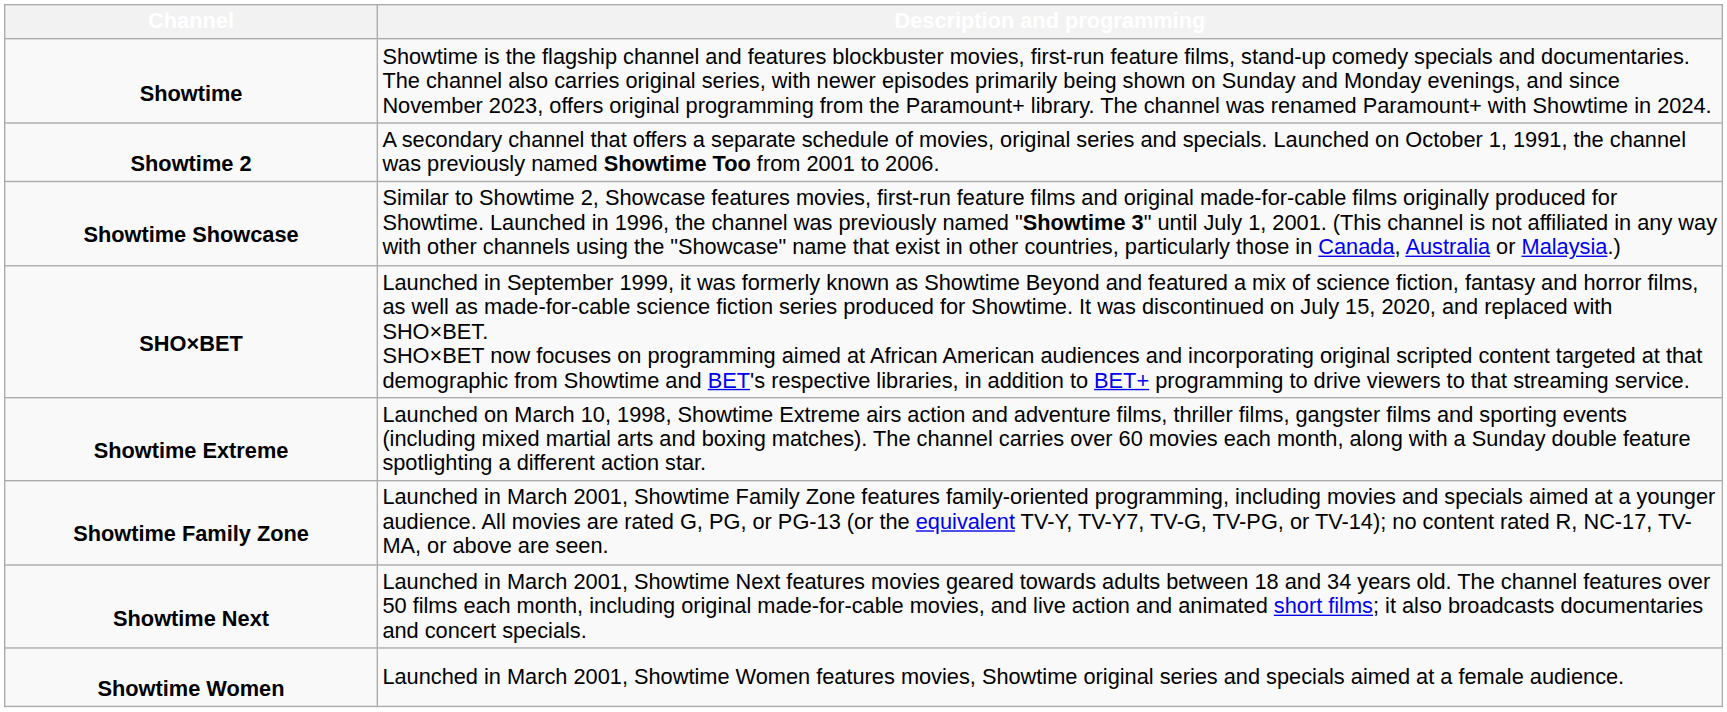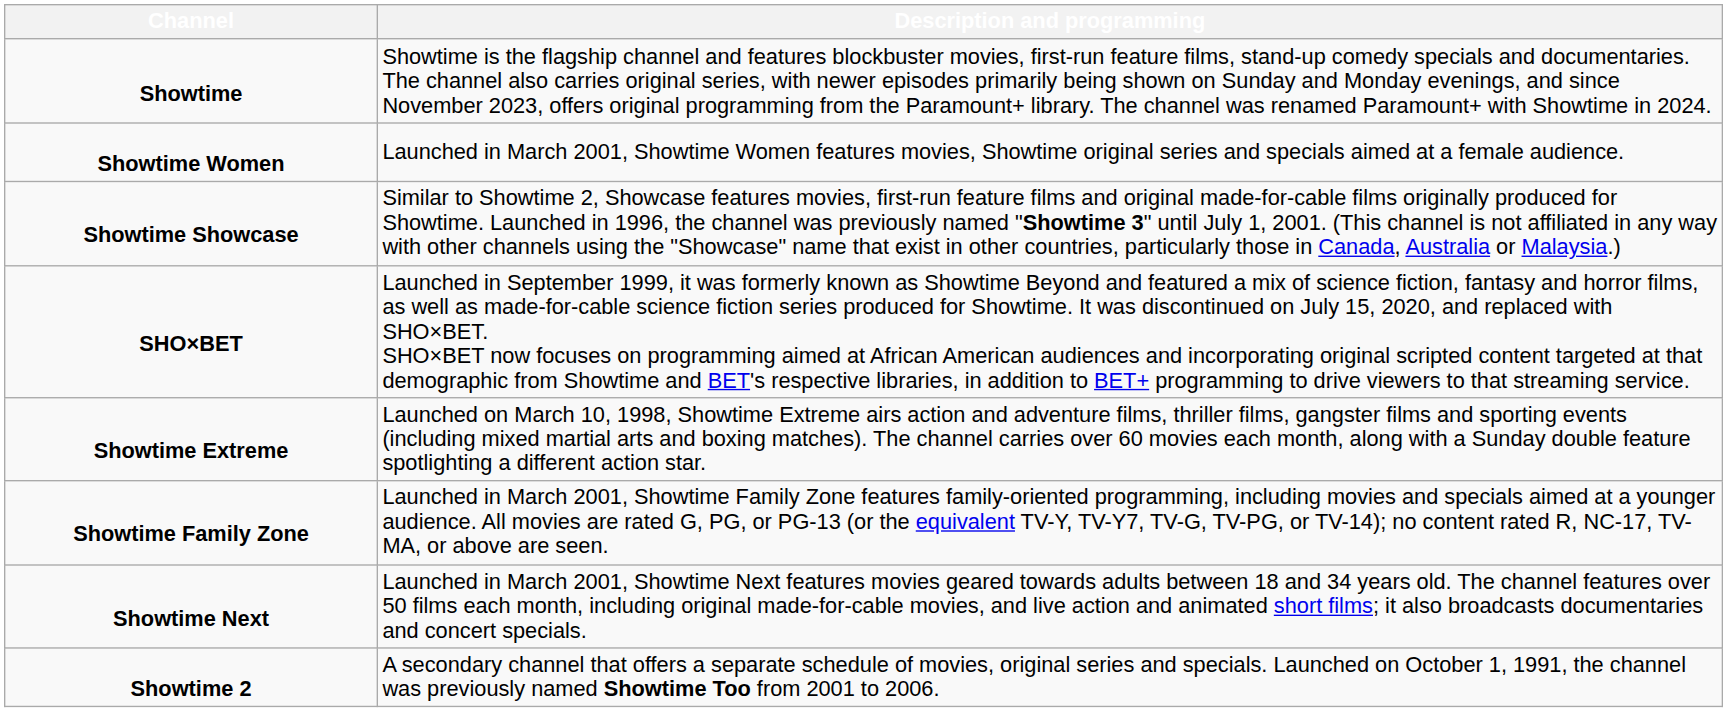rows swapped: Showtime 2 <-> Showtime Women
